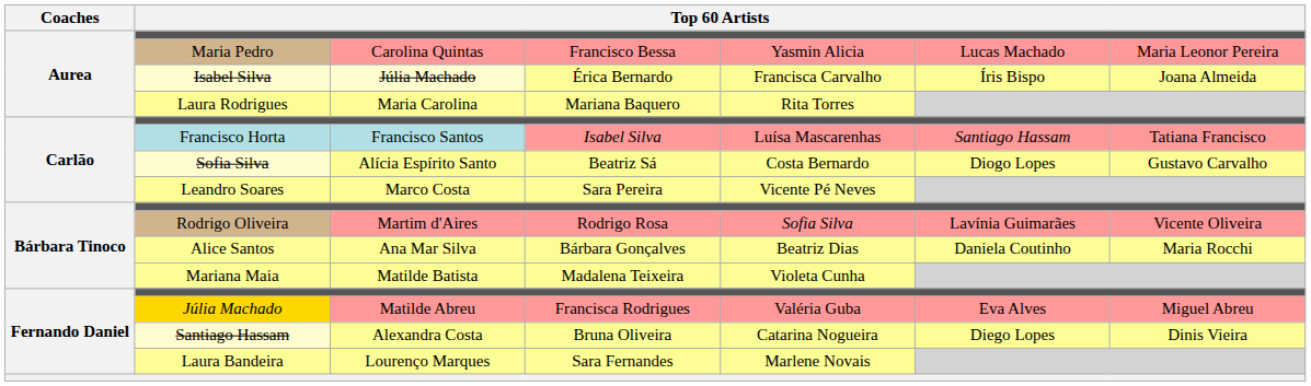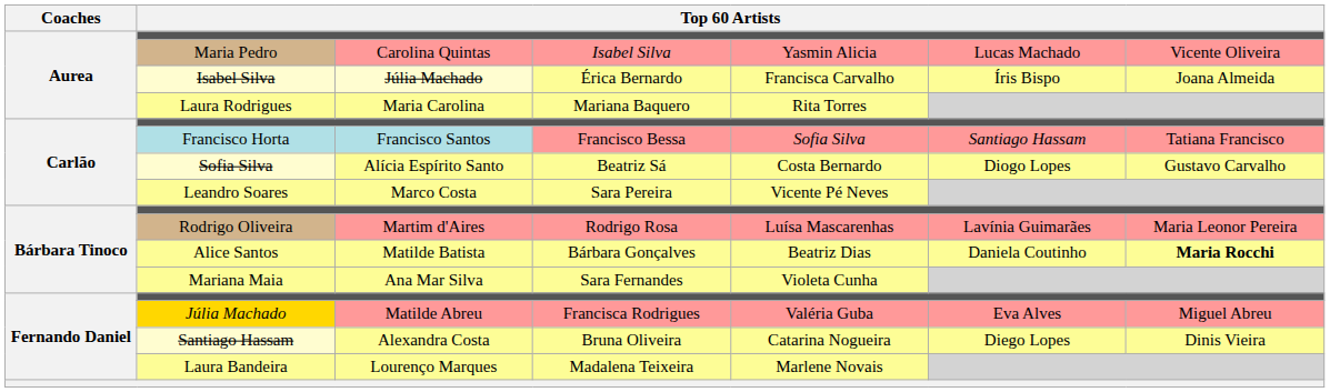Maria Pedro | column 4: Francisco Bessa -> Isabel Silva
Maria Pedro | column 7: Maria Leonor Pereira -> Vicente Oliveira
Francisco Horta | column 4: Isabel Silva -> Francisco Bessa
Francisco Horta | column 5: Luísa Mascarenhas -> Sofia Silva
Rodrigo Oliveira | column 5: Sofia Silva -> Luísa Mascarenhas
Rodrigo Oliveira | column 7: Vicente Oliveira -> Maria Leonor Pereira
Alice Santos | column 3: Ana Mar Silva -> Matilde Batista
Alice Santos | column 7: normal -> bold
Mariana Maia | column 3: Matilde Batista -> Ana Mar Silva
Mariana Maia | column 4: Madalena Teixeira -> Sara Fernandes
Laura Bandeira | column 4: Sara Fernandes -> Madalena Teixeira
